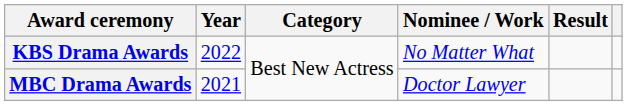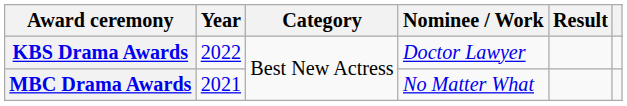KBS Drama Awards | Nominee / Work: No Matter What -> Doctor Lawyer
MBC Drama Awards | Nominee / Work: Doctor Lawyer -> No Matter What
